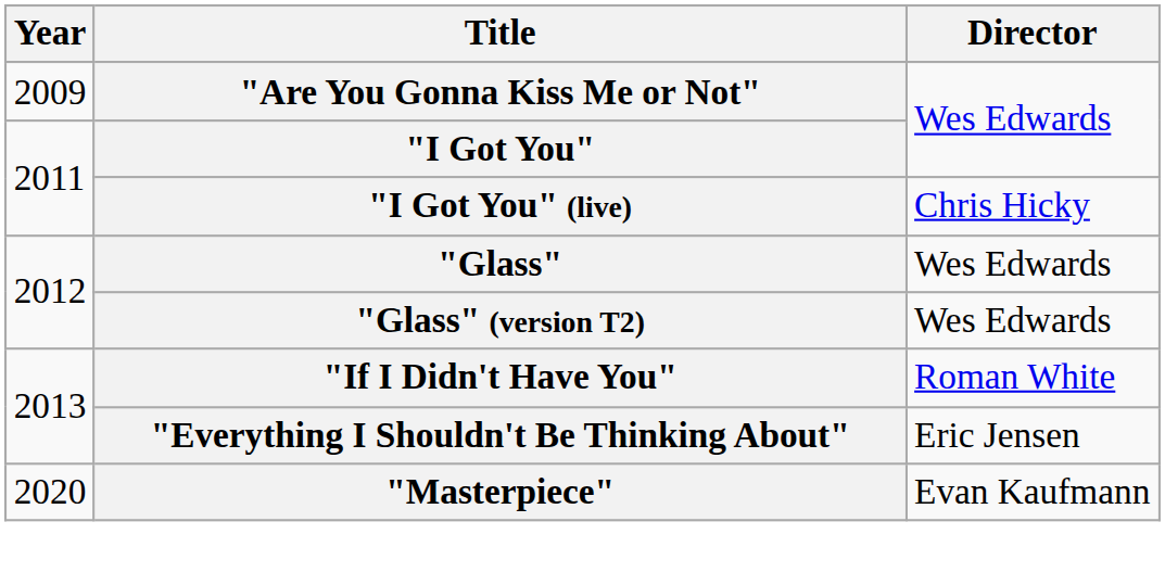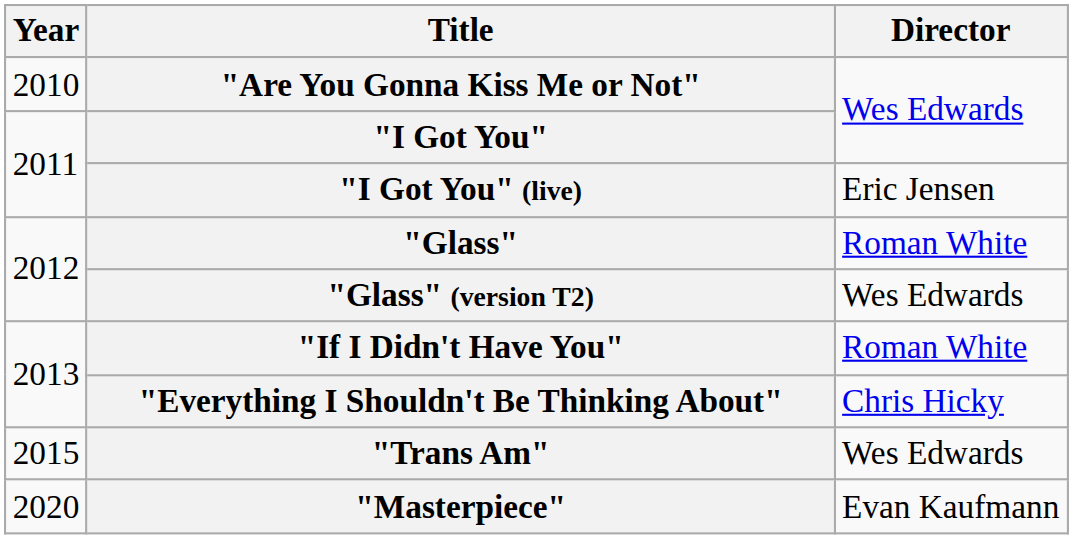"Are You Gonna Kiss Me or Not" | Year: 2009 -> 2010
"I Got You" (live) | Director: Chris Hicky -> Eric Jensen
"Glass" | Director: Wes Edwards -> Roman White
"Everything I Shouldn't Be Thinking About" | Director: Eric Jensen -> Chris Hicky
+ row: 2015 | "Trans Am" | Wes Edwards
